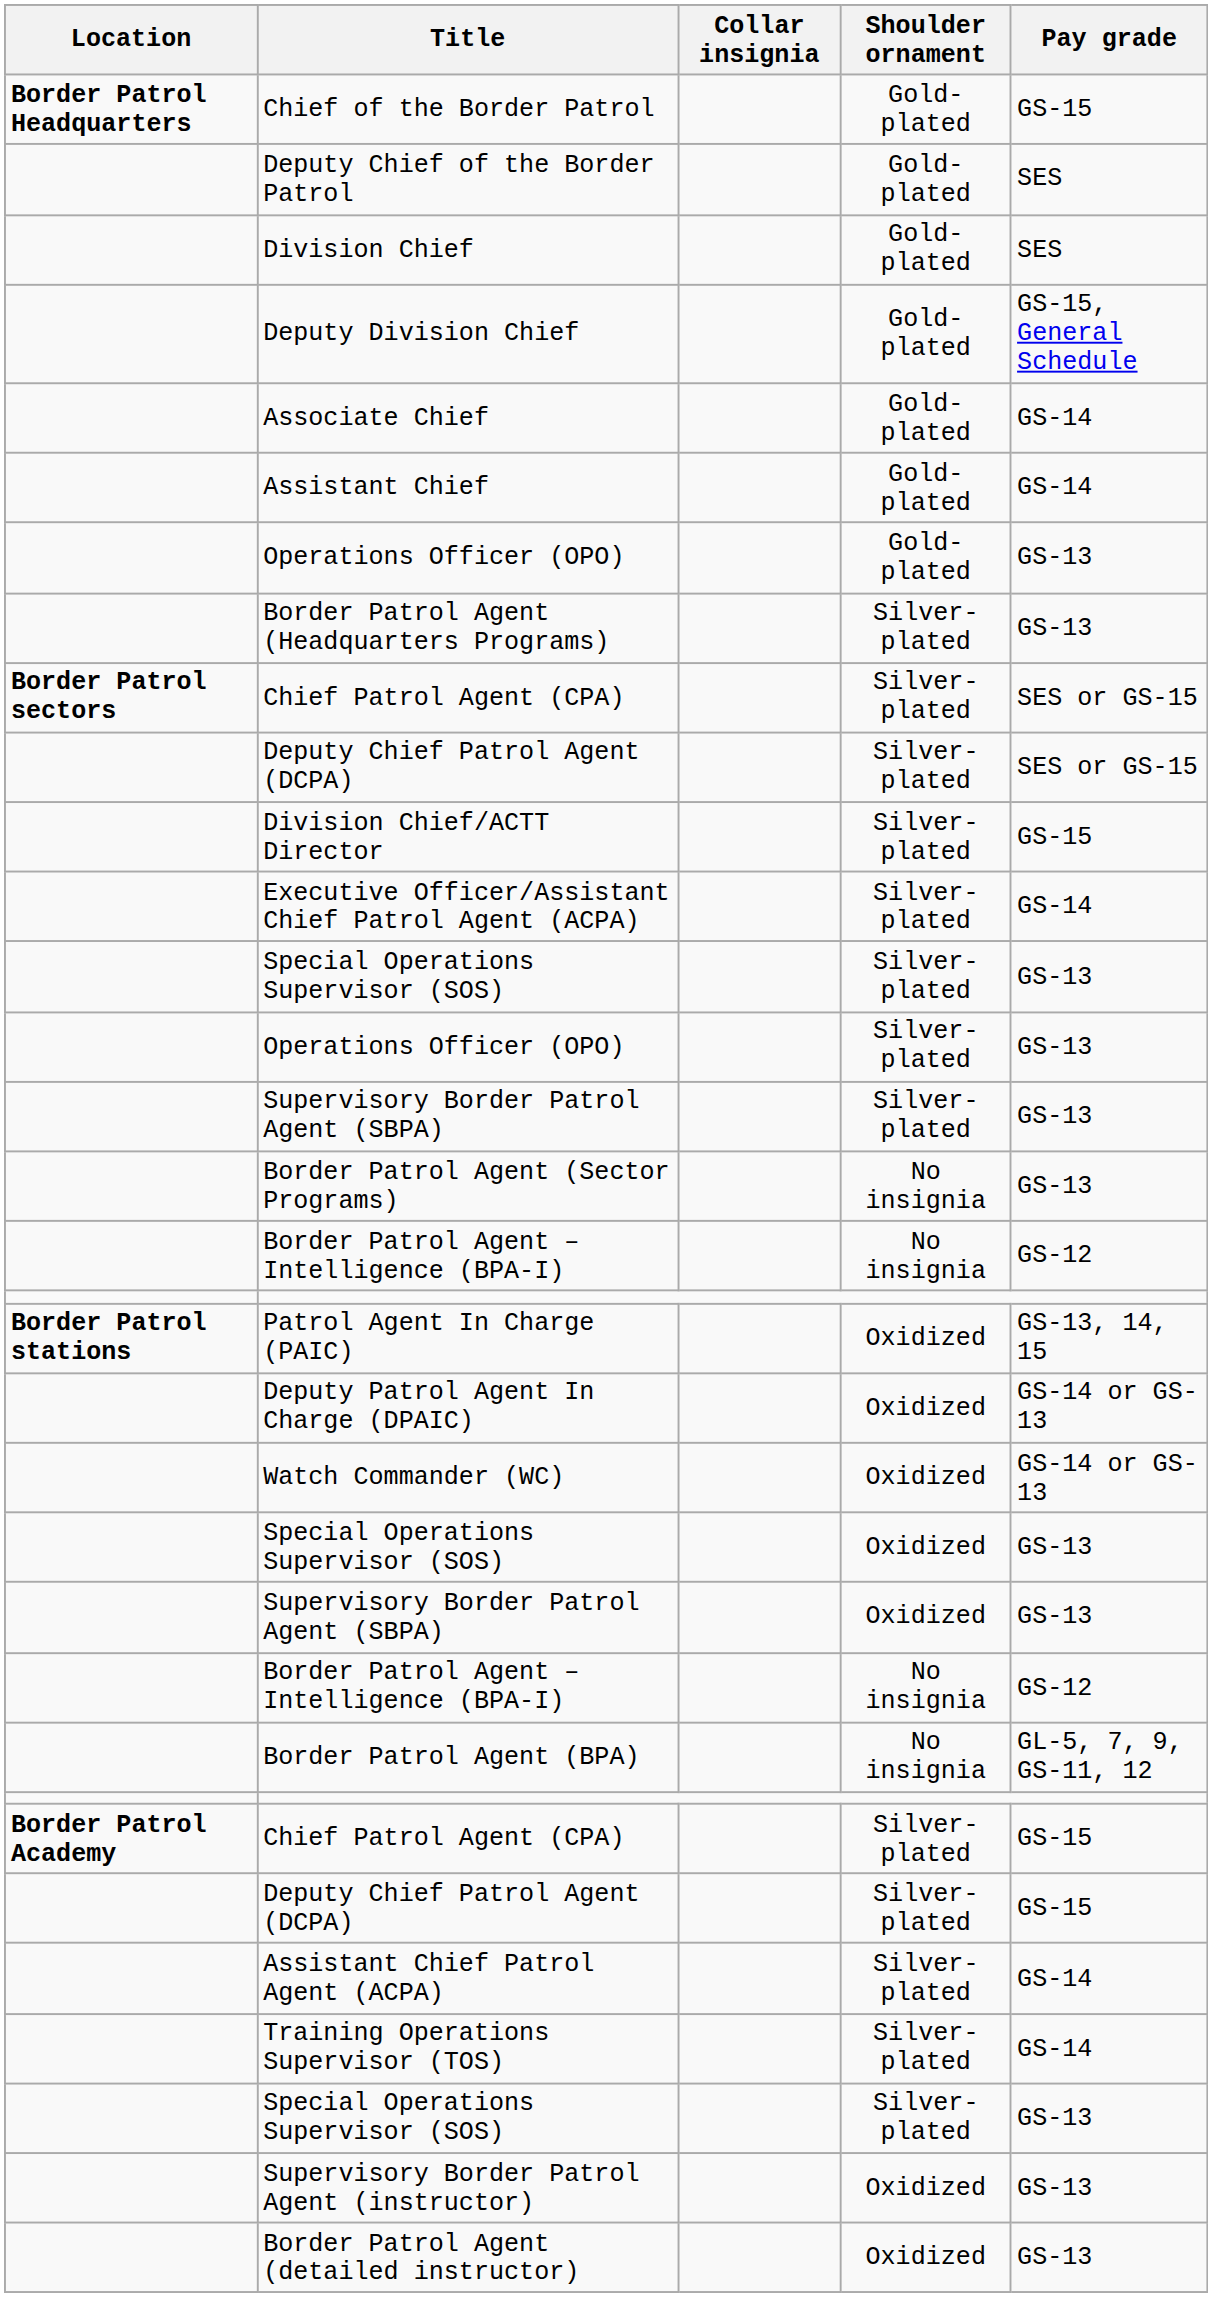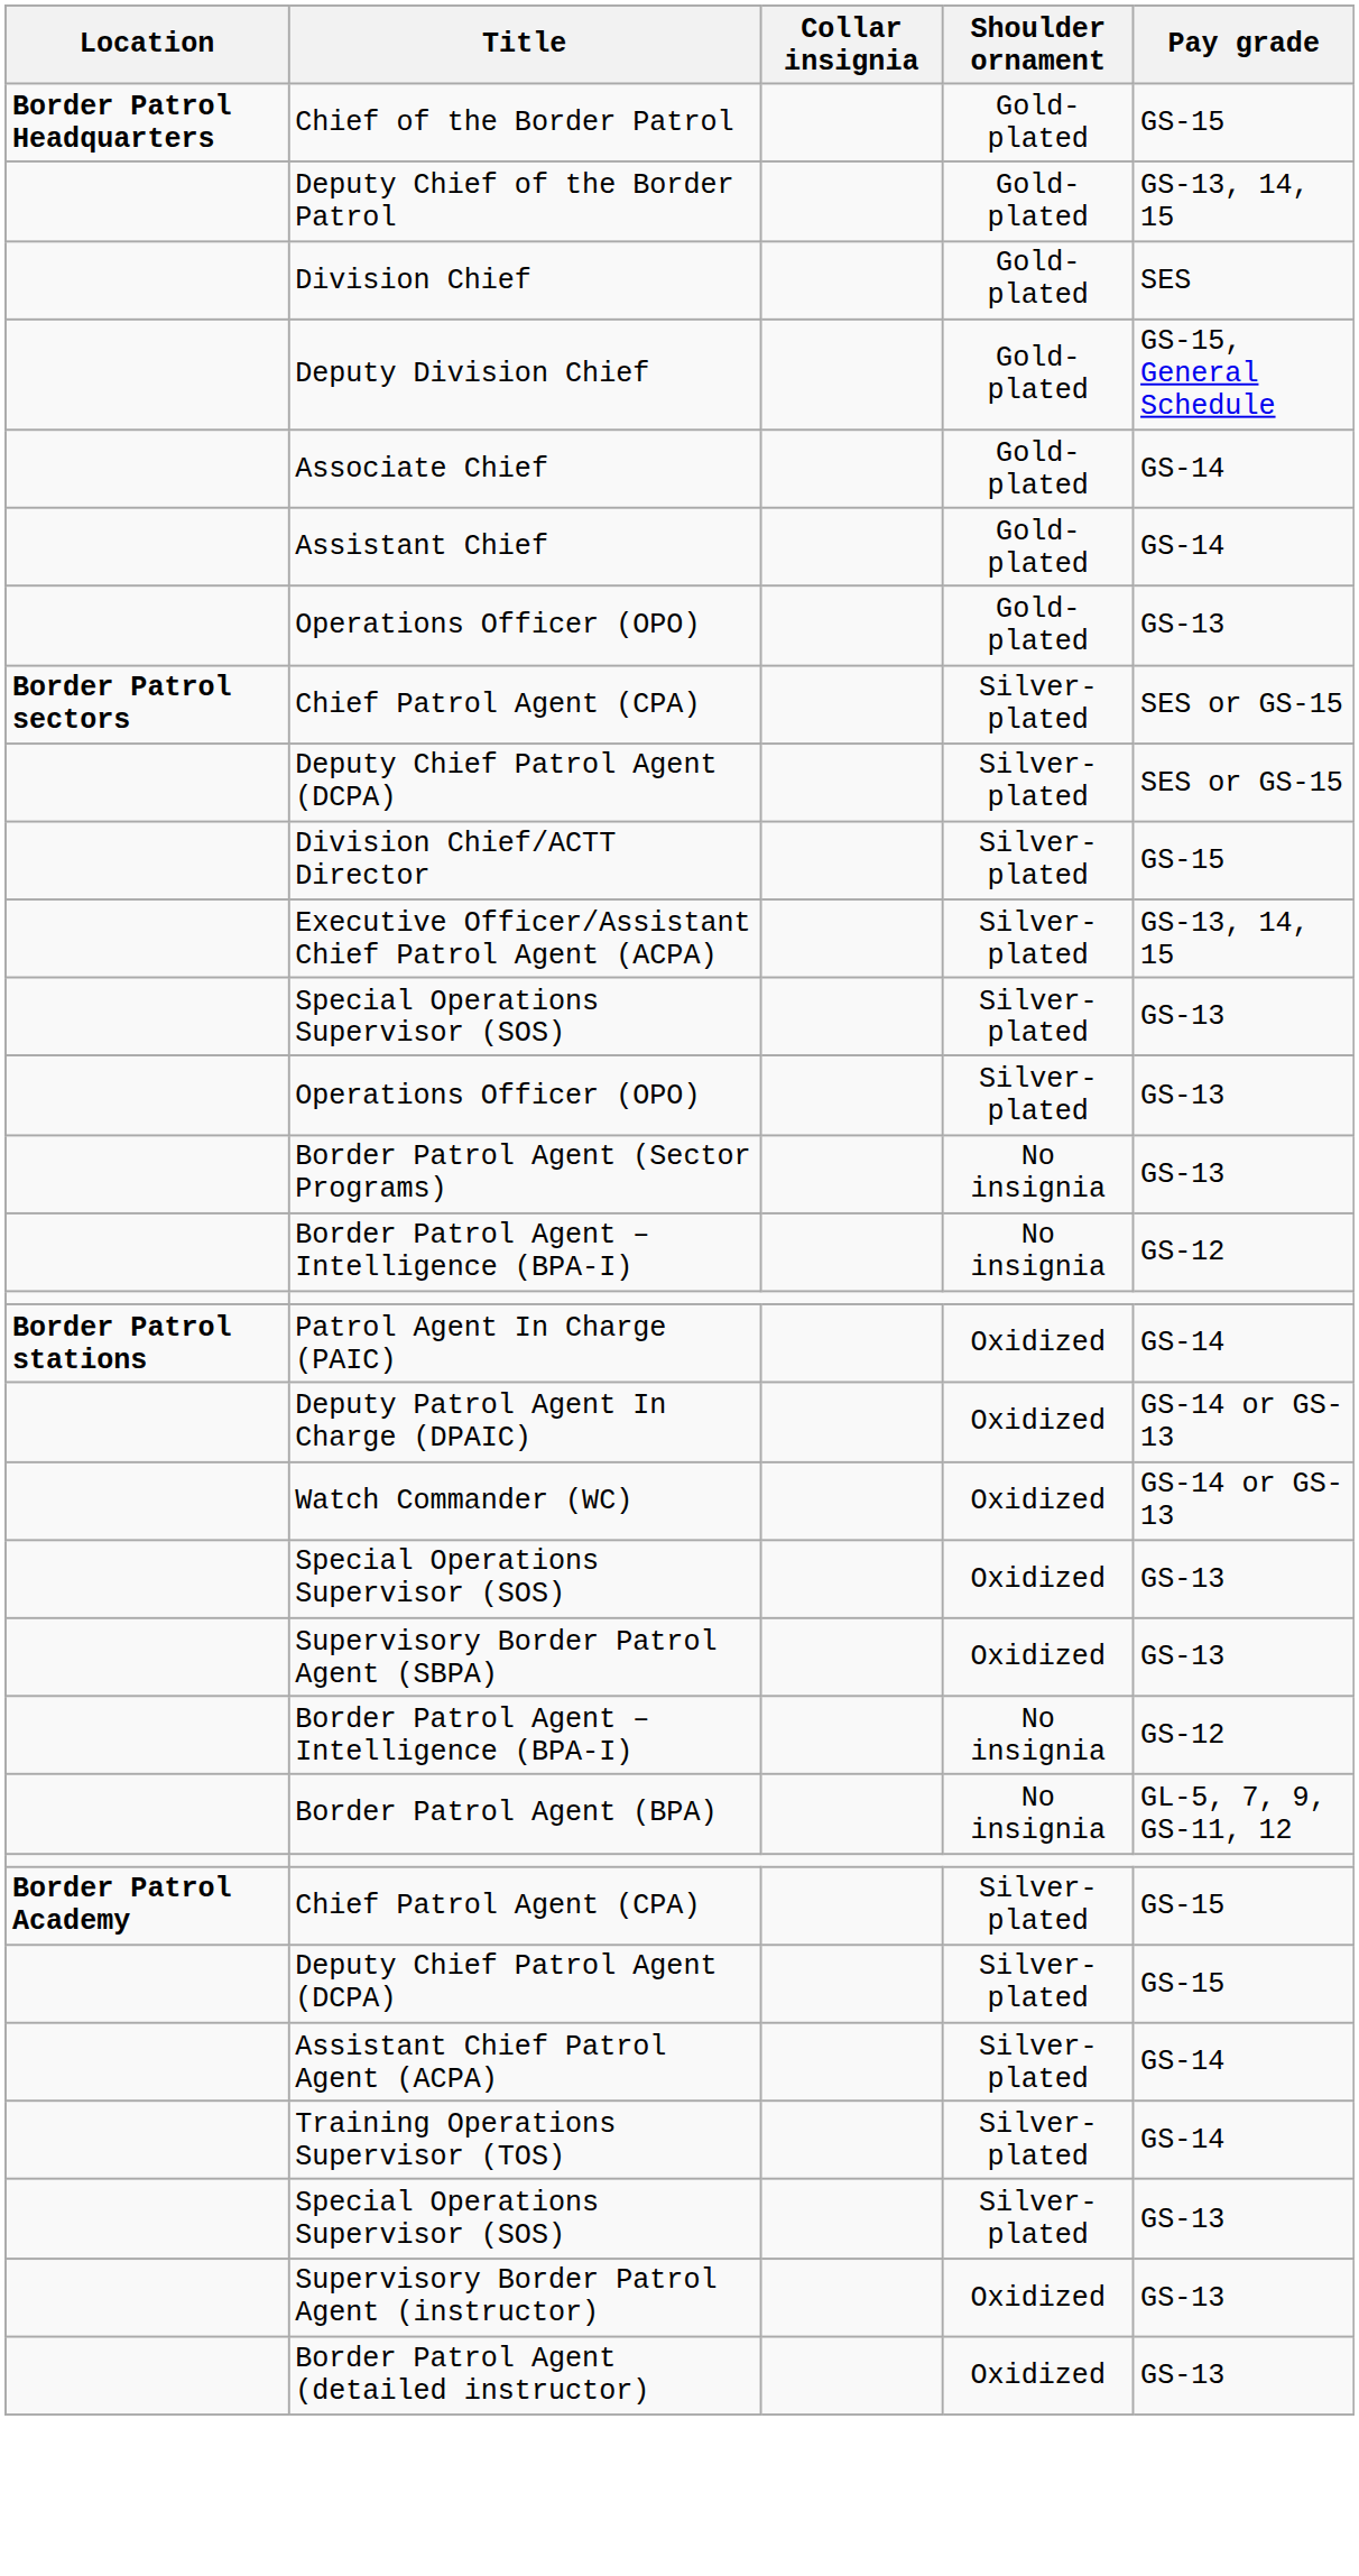Deputy Chief of the Border Patrol | Pay grade: SES -> GS-13, 14, 15
- row: Border Patrol Agent (Headquarters Programs) | Silver-plated | GS-13
Executive Officer/Assistant Chief Patrol Agent (ACPA) | Pay grade: GS-14 -> GS-13, 14, 15
- row: Supervisory Border Patrol Agent (SBPA) | Silver-plated | GS-13
Patrol Agent In Charge (PAIC) | Pay grade: GS-13, 14, 15 -> GS-14
